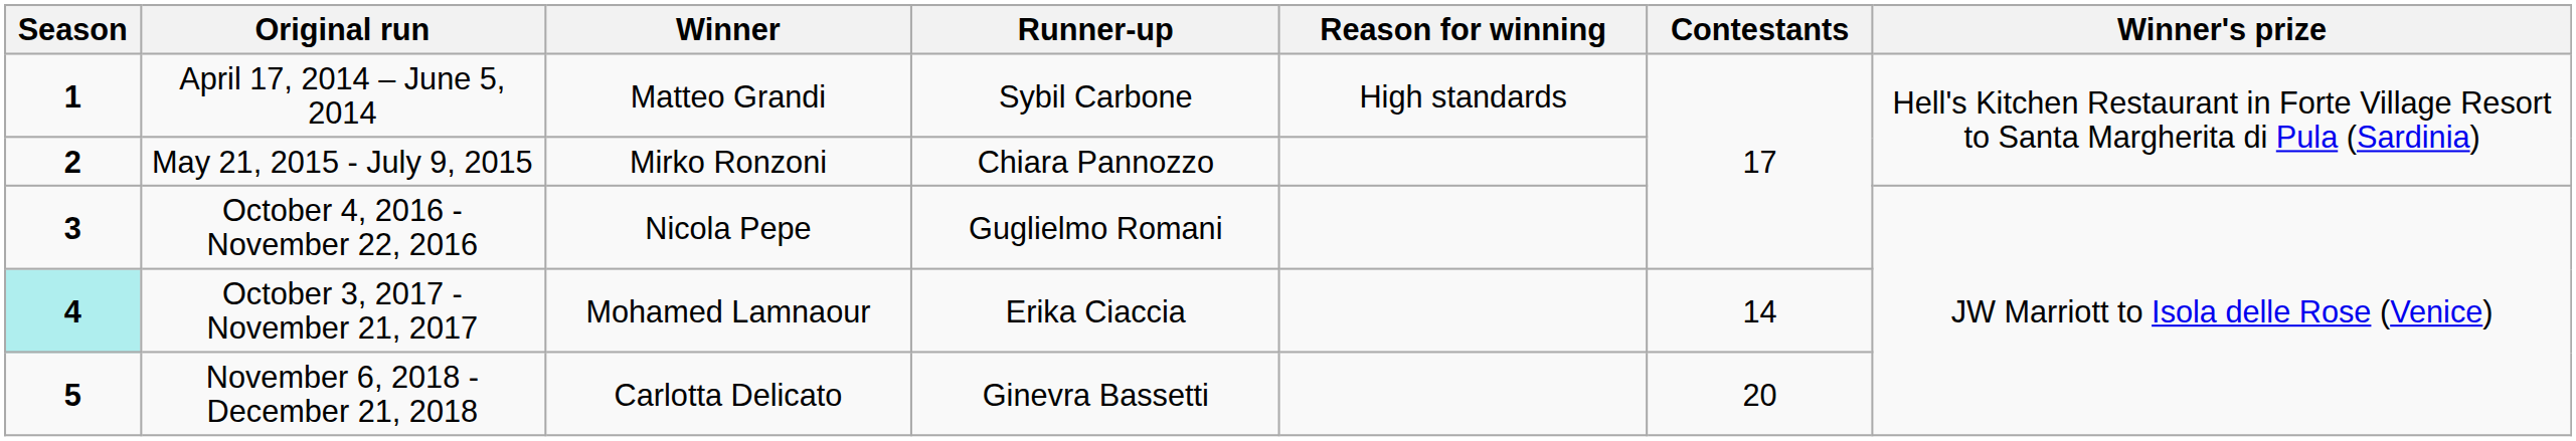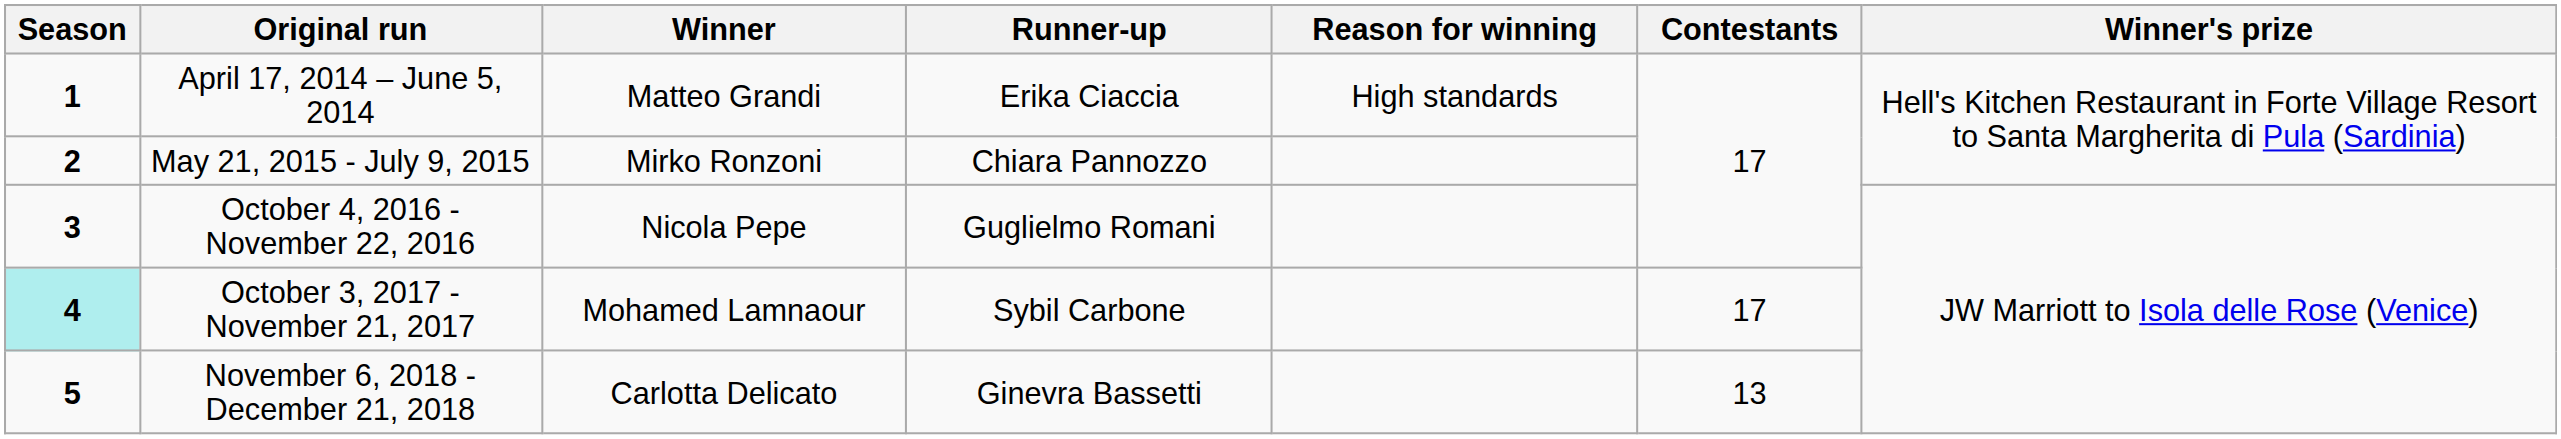April 17, 2014 – June 5, 2014 | Runner-up: Sybil Carbone -> Erika Ciaccia
October 3, 2017 - November 21, 2017 | Runner-up: Erika Ciaccia -> Sybil Carbone
October 3, 2017 - November 21, 2017 | Contestants: 14 -> 17
November 6, 2018 - December 21, 2018 | Contestants: 20 -> 13
